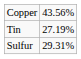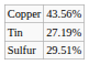Sulfur | column 2: 29.31% -> 29.51%
